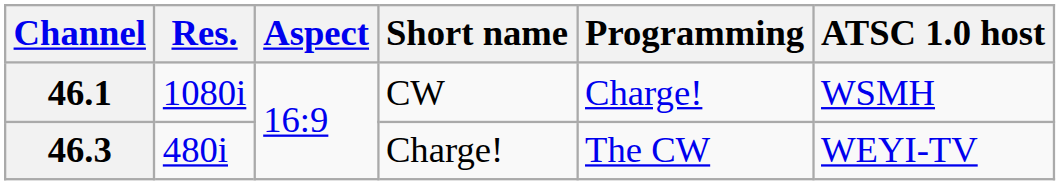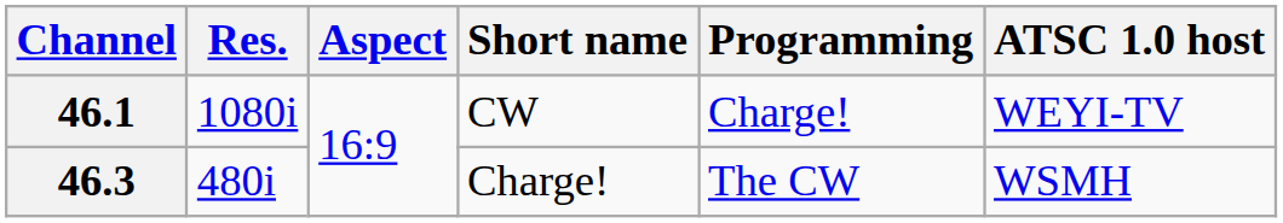46.1 | ATSC 1.0 host: WSMH -> WEYI-TV
46.3 | ATSC 1.0 host: WEYI-TV -> WSMH
